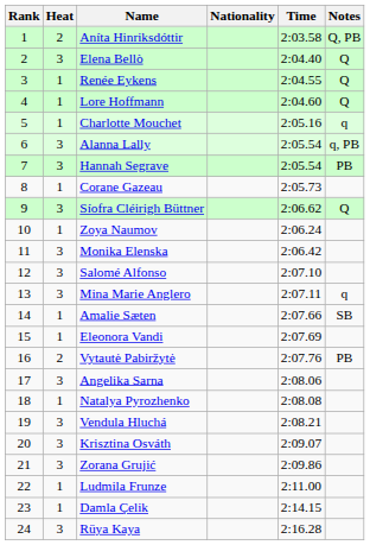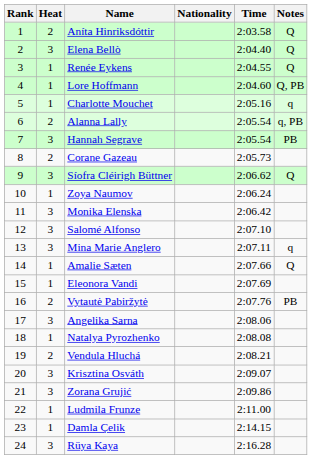Aníta Hinriksdóttir | Notes: Q, PB -> Q
Lore Hoffmann | Notes: Q -> Q, PB
Alanna Lally | Heat: 3 -> 2
Corane Gazeau | Heat: 1 -> 2
Amalie Sæten | Notes: SB -> Q
Vendula Hluchá | Heat: 3 -> 2
